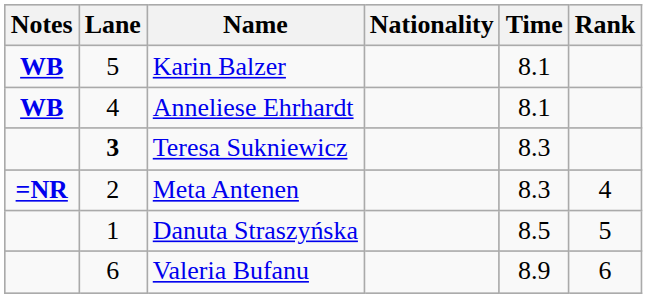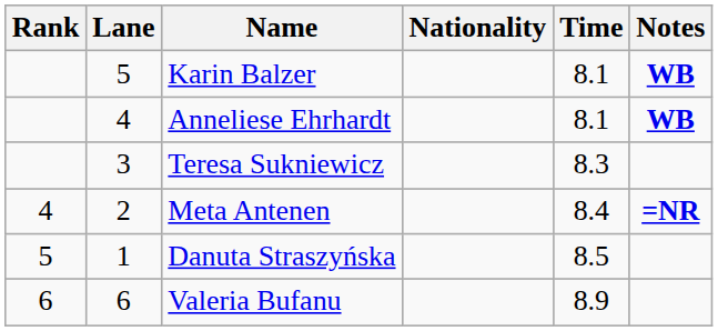columns swapped: Rank <-> Notes
Teresa Sukniewicz | Lane: bold -> normal
Meta Antenen | Time: 8.3 -> 8.4
